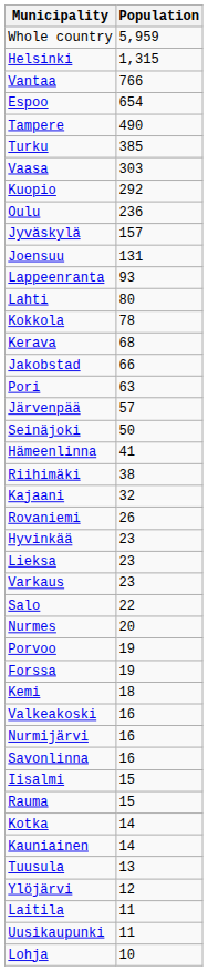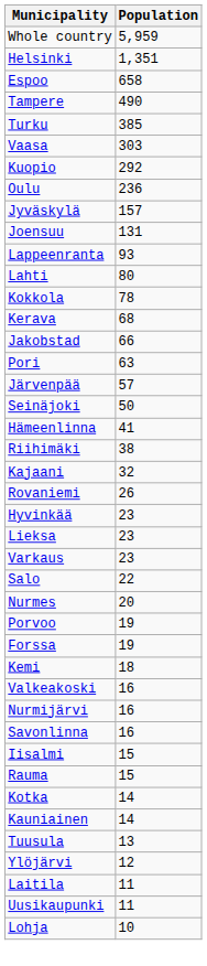Helsinki | Population: 1,315 -> 1,351
- row: Vantaa | 766
Espoo | Population: 654 -> 658
